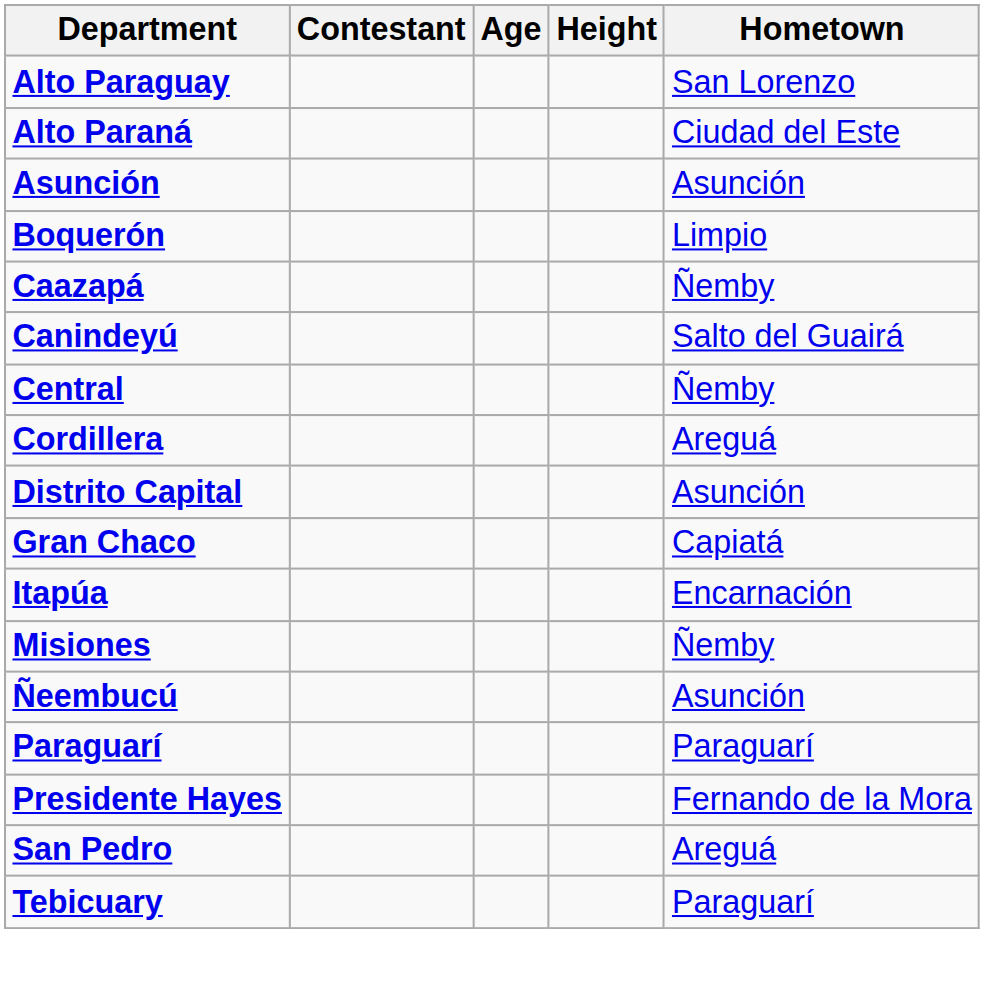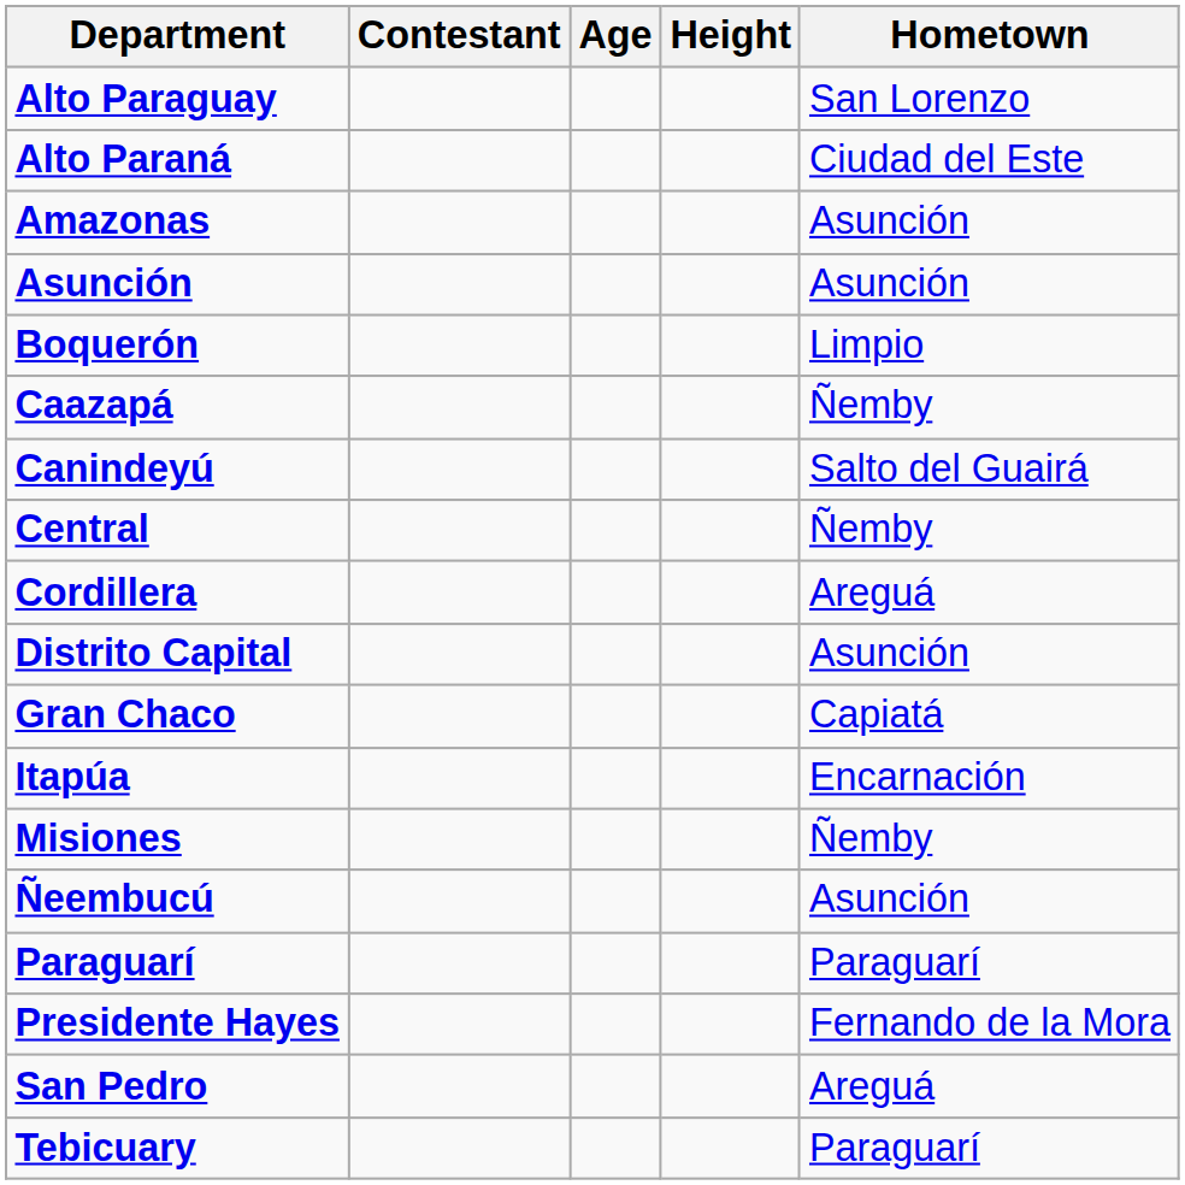+ row: Amazonas | Asunción
